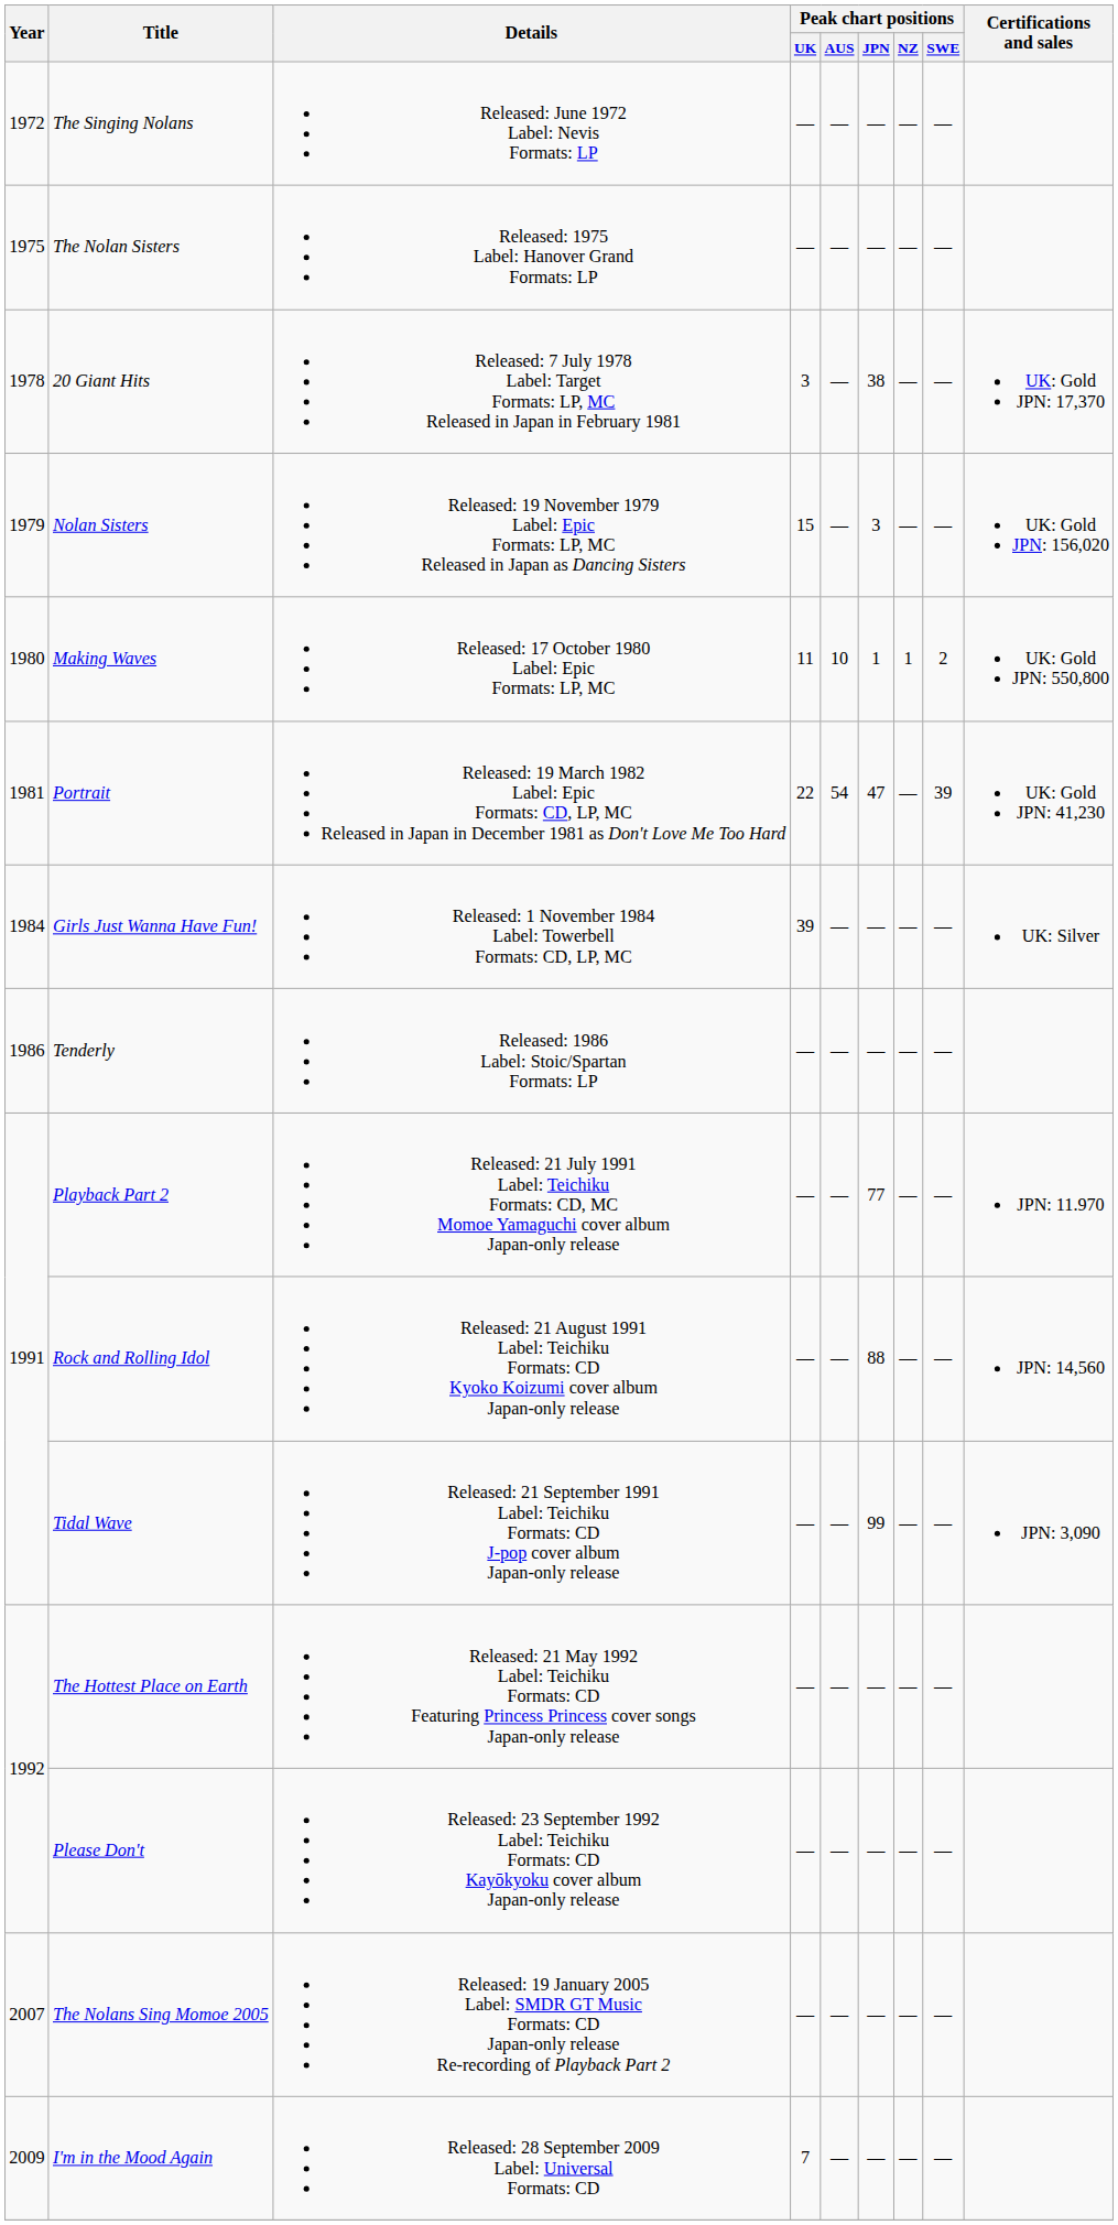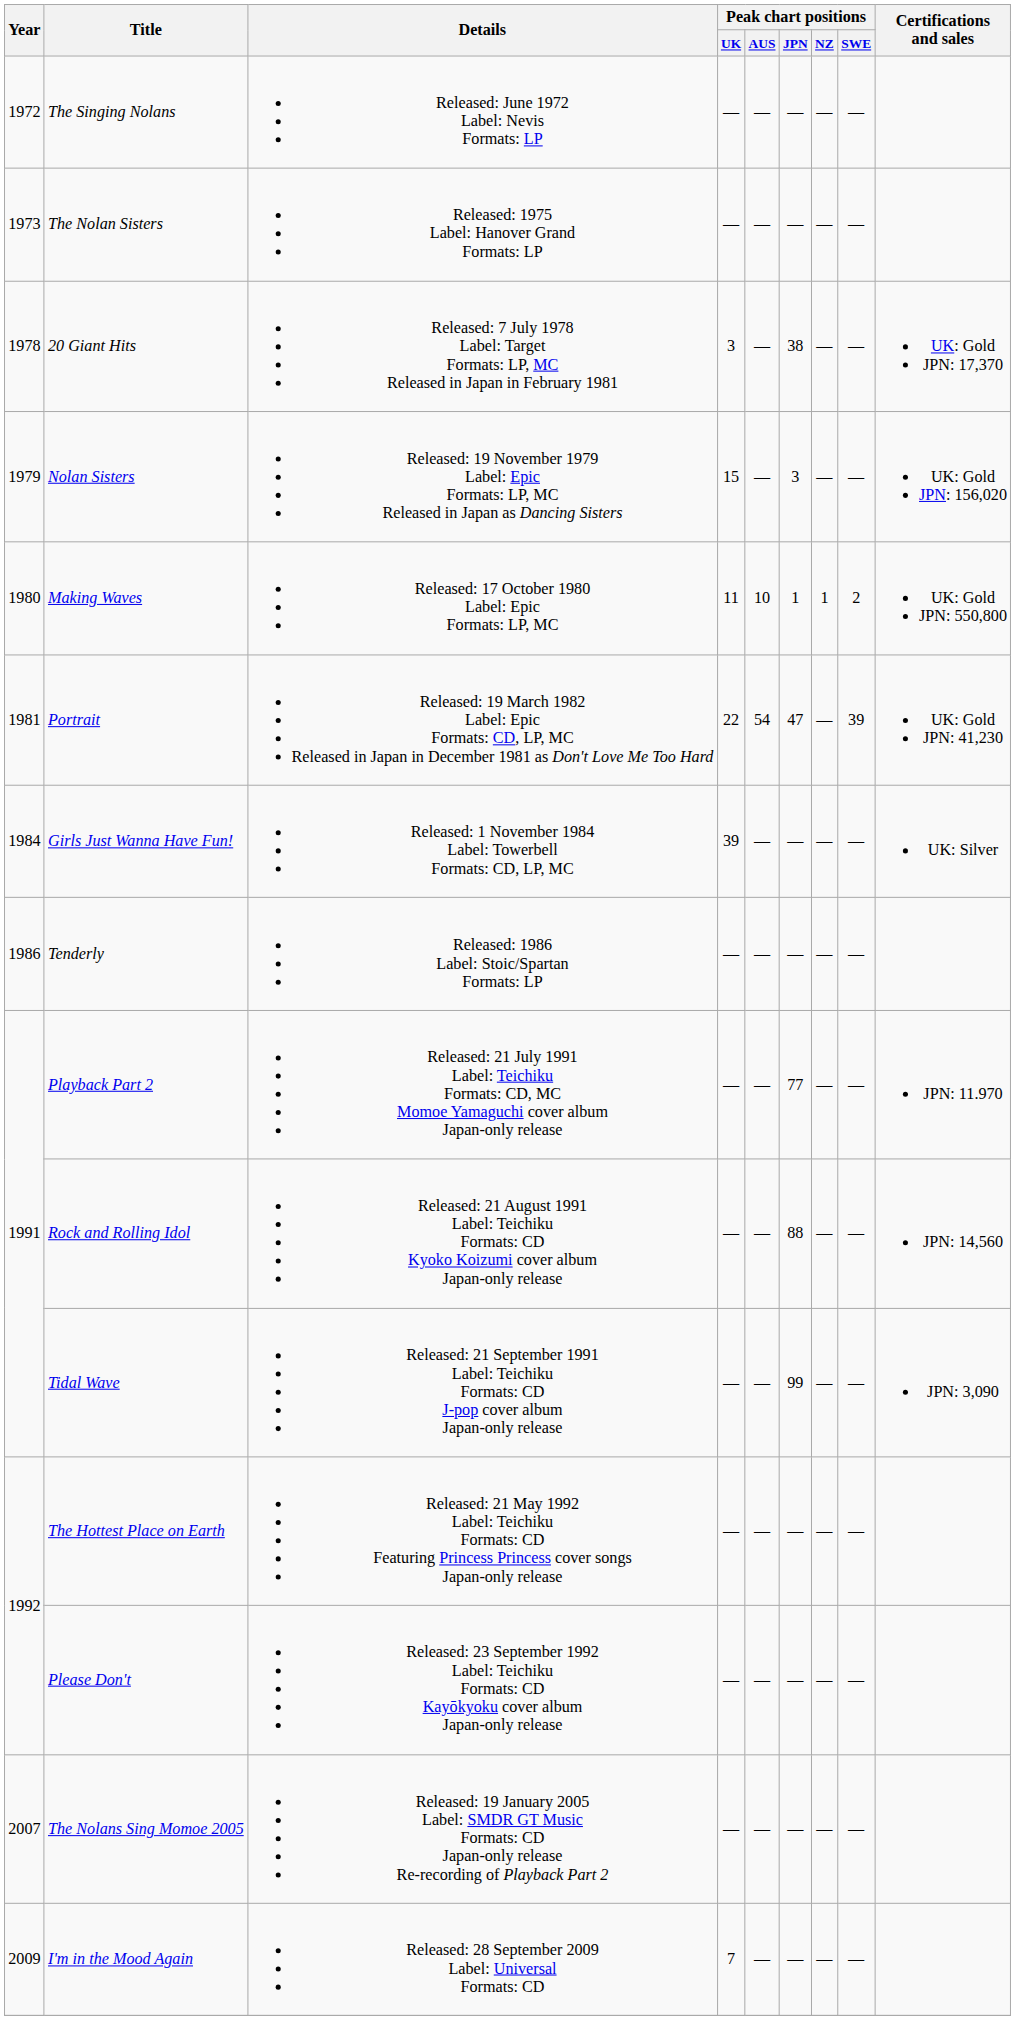The Nolan Sisters | Year: 1975 -> 1973
